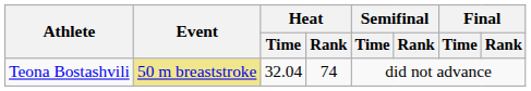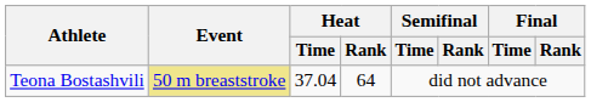Teona Bostashvili | Heat / Time: 32.04 -> 37.04
Teona Bostashvili | Heat / Rank: 74 -> 64
